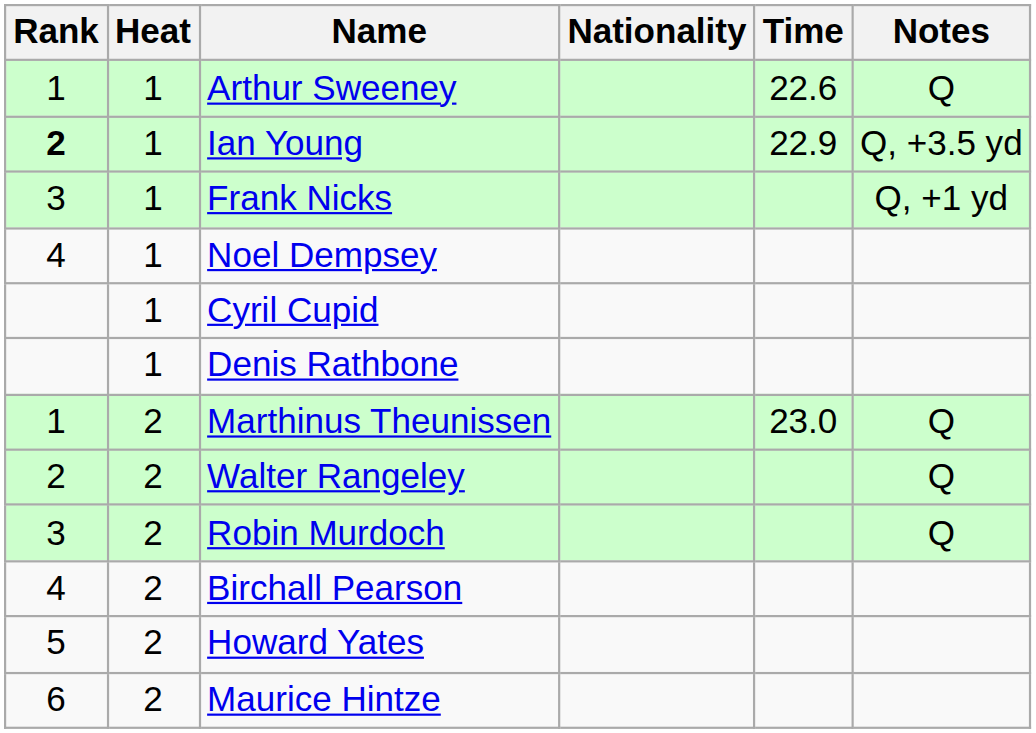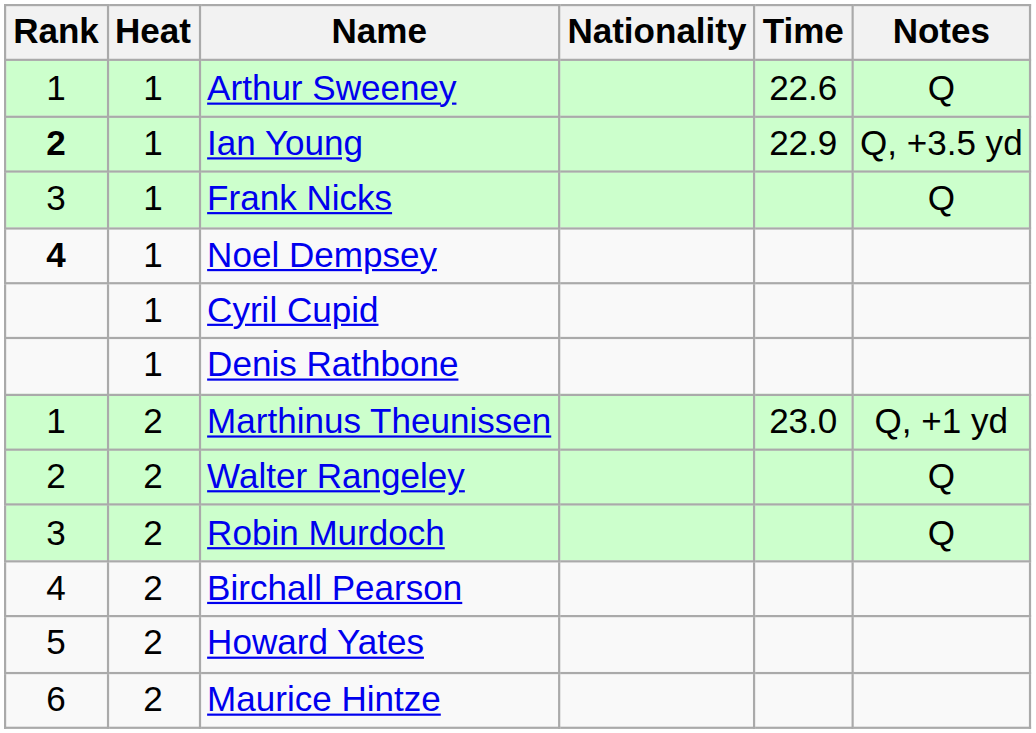Frank Nicks | Notes: Q, +1 yd -> Q
Noel Dempsey | Rank: normal -> bold
Marthinus Theunissen | Notes: Q -> Q, +1 yd
